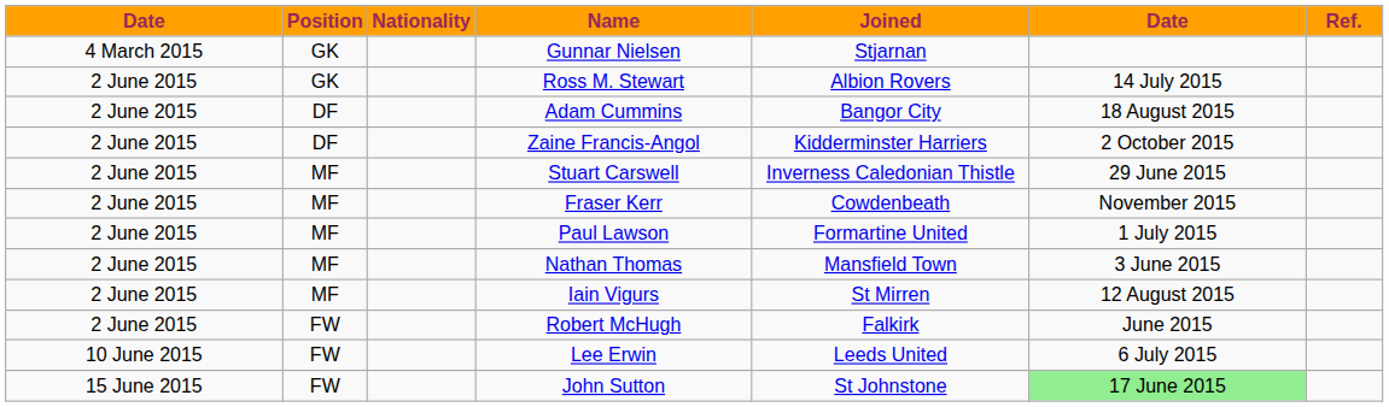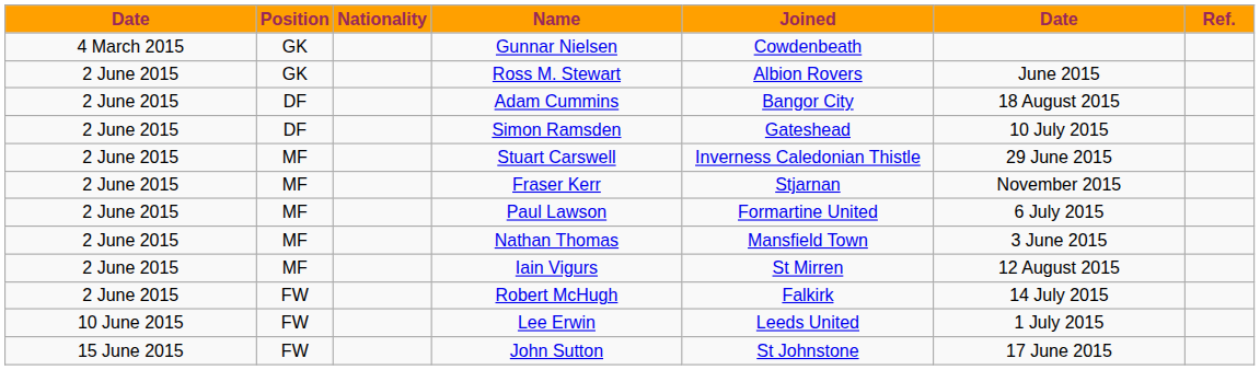Gunnar Nielsen | Joined: Stjarnan -> Cowdenbeath
Ross M. Stewart | column 6: 14 July 2015 -> June 2015
- row: 2 June 2015 | DF | Zaine Francis-Angol | Kidderminster Harriers | 2 October 2015
+ row: 2 June 2015 | DF | Simon Ramsden | Gateshead | 10 July 2015
Fraser Kerr | Joined: Cowdenbeath -> Stjarnan
Paul Lawson | column 6: 1 July 2015 -> 6 July 2015
Robert McHugh | column 6: June 2015 -> 14 July 2015
Lee Erwin | column 6: 6 July 2015 -> 1 July 2015
John Sutton | column 6: lightgreen background -> no background
